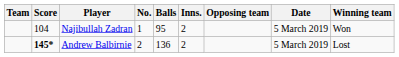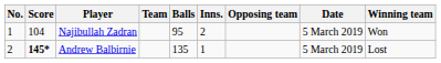columns swapped: No. <-> Team
Andrew Balbirnie | Balls: 136 -> 135
Andrew Balbirnie | Inns.: 2 -> 1
